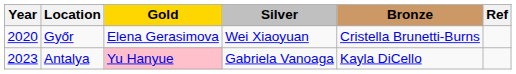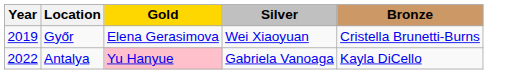- column: Ref
Győr | Year: 2020 -> 2019
Antalya | Year: 2023 -> 2022
